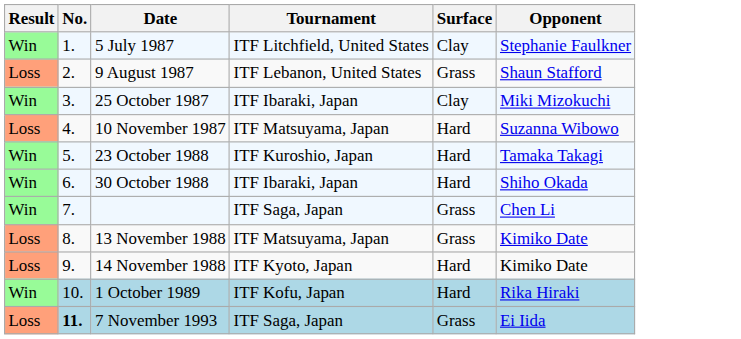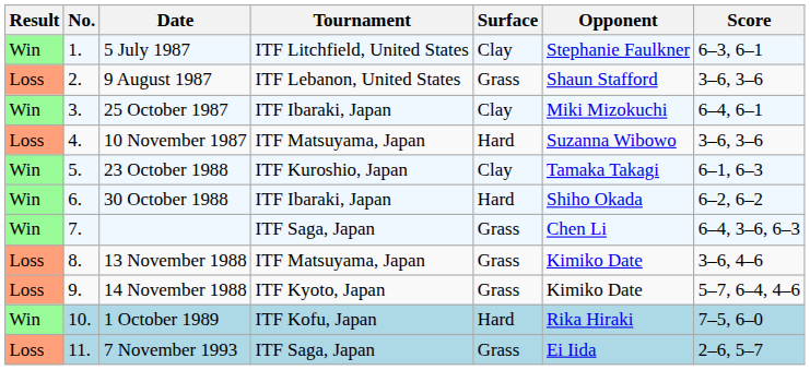+ column: Score | 6–3, 6–1 | 3–6, 3–6 | 6–4, 6–1 | 3–6, 3–6 | 6–1, 6–3 | 6–2, 6–2 | 6–4, 3–6, 6–3 | 3–6, 4–6 | 5–7, 6–4, 4–6 | 7–5, 6–0 | 2–6, 5–7
23 October 1988 | Surface: Hard -> Clay
14 November 1988 | Surface: Hard -> Grass
7 November 1993 | No.: bold -> normal
